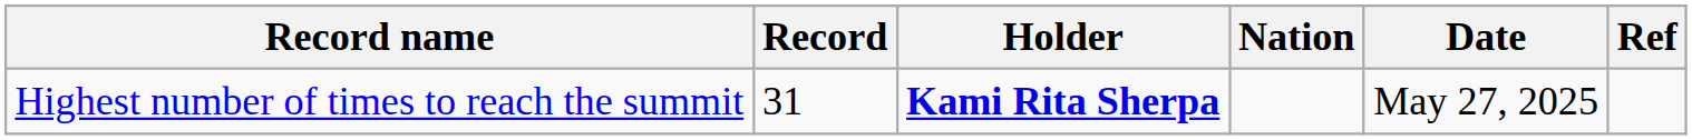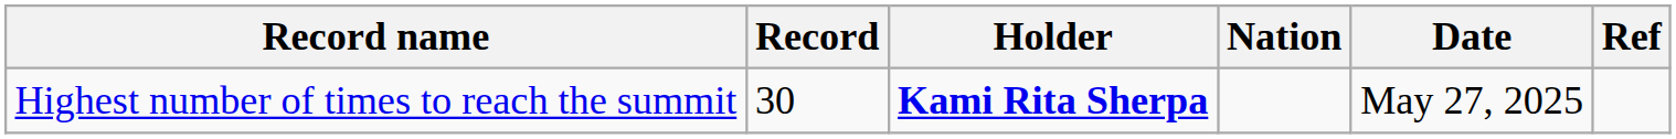Highest number of times to reach the summit | Record: 31 -> 30
